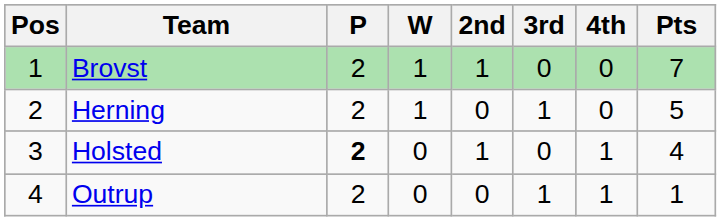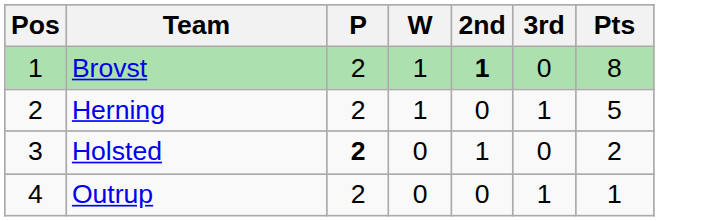- column: 4th | 0 | 0 | 1 | 1
Brovst | 2nd: normal -> bold
Brovst | Pts: 7 -> 8
Holsted | Pts: 4 -> 2
